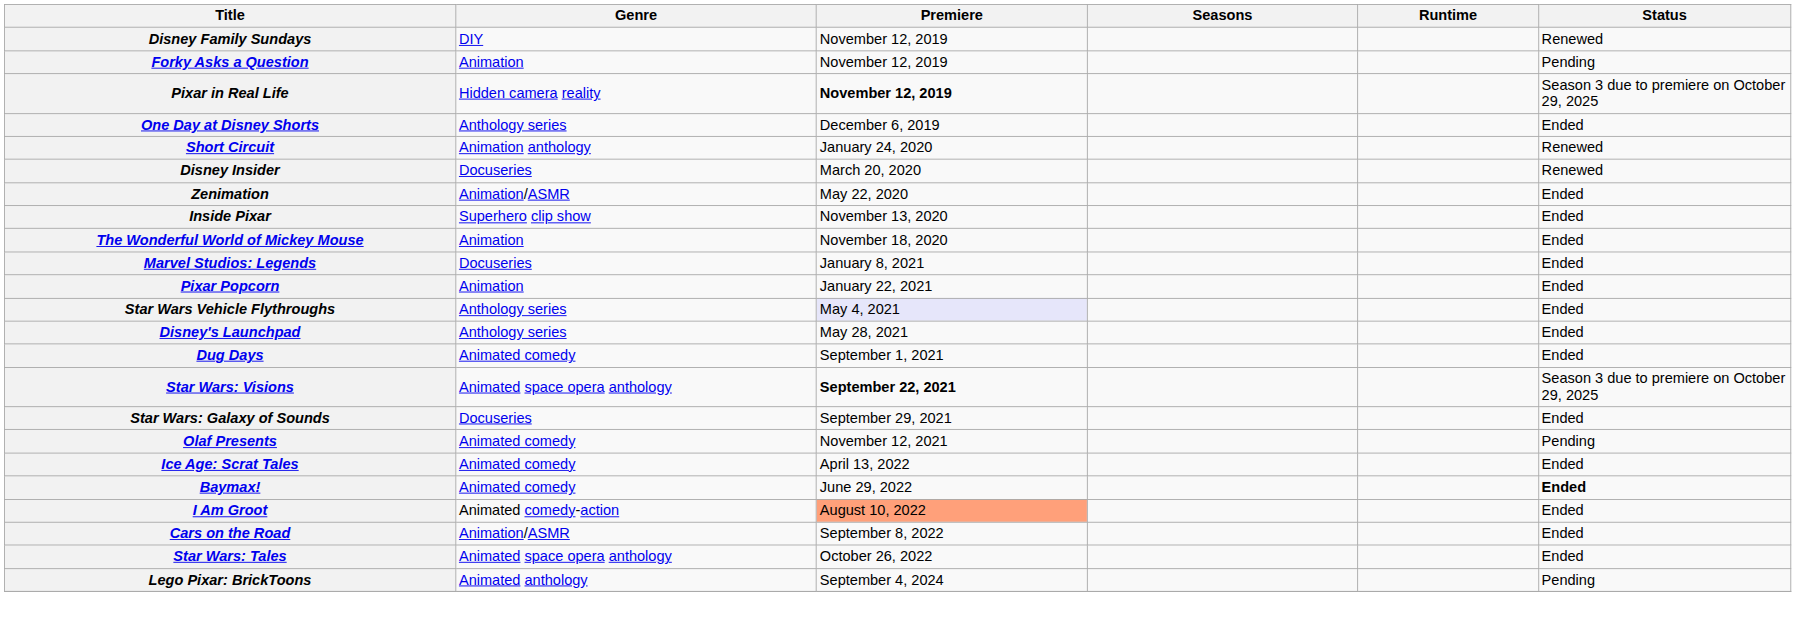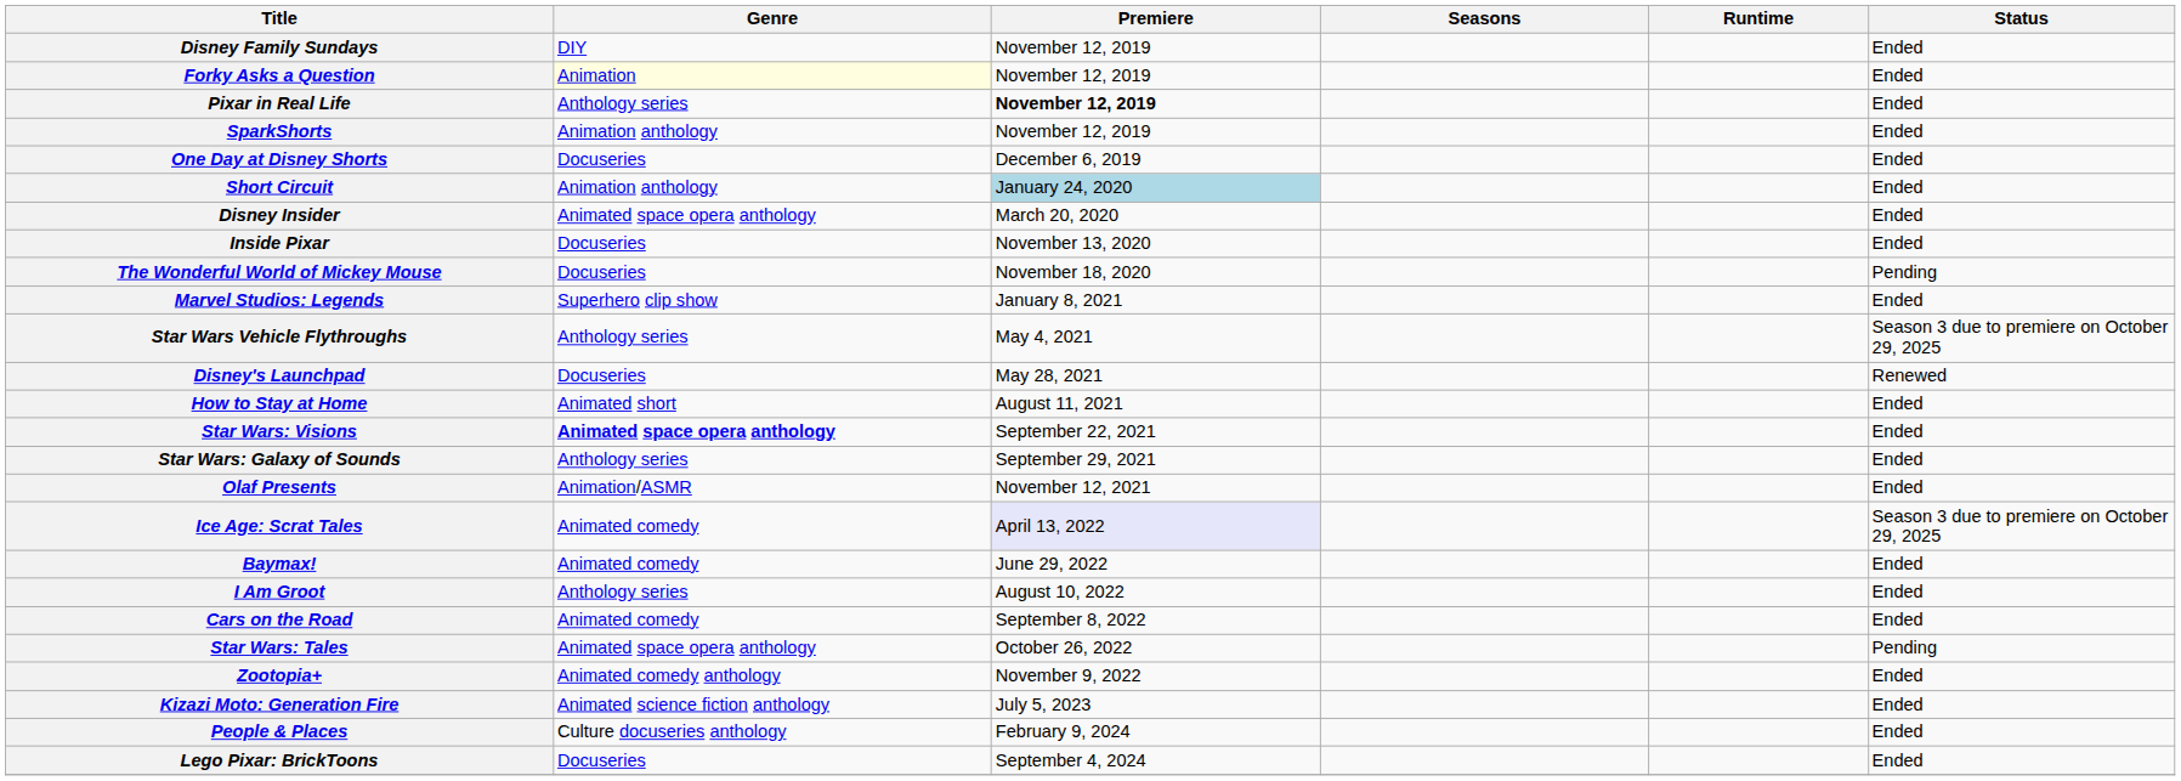Disney Family Sundays | Status: Renewed -> Ended
Forky Asks a Question | Genre: no background -> lightyellow background
Forky Asks a Question | Status: Pending -> Ended
Pixar in Real Life | Genre: Hidden camera reality -> Anthology series
Pixar in Real Life | Status: Season 3 due to premiere on October 29, 2025 -> Ended
+ row: SparkShorts | Animation anthology | November 12, 2019 | Ended
One Day at Disney Shorts | Genre: Anthology series -> Docuseries
Short Circuit | Premiere: no background -> lightblue background
Short Circuit | Status: Renewed -> Ended
Disney Insider | Genre: Docuseries -> Animated space opera anthology
Disney Insider | Status: Renewed -> Ended
- row: Zenimation | Animation/ASMR | May 22, 2020 | Ended
Inside Pixar | Genre: Superhero clip show -> Docuseries
The Wonderful World of Mickey Mouse | Genre: Animation -> Docuseries
The Wonderful World of Mickey Mouse | Status: Ended -> Pending
Marvel Studios: Legends | Genre: Docuseries -> Superhero clip show
- row: Pixar Popcorn | Animation | January 22, 2021 | Ended
Star Wars Vehicle Flythroughs | Premiere: lavender background -> no background
Star Wars Vehicle Flythroughs | Status: Ended -> Season 3 due to premiere on October 29, 2025
Disney's Launchpad | Genre: Anthology series -> Docuseries
Disney's Launchpad | Status: Ended -> Renewed
+ row: How to Stay at Home | Animated short | August 11, 2021 | Ended
- row: Dug Days | Animated comedy | September 1, 2021 | Ended
Star Wars: Visions | Genre: normal -> bold
Star Wars: Visions | Premiere: bold -> normal
Star Wars: Visions | Status: Season 3 due to premiere on October 29, 2025 -> Ended
Star Wars: Galaxy of Sounds | Genre: Docuseries -> Anthology series
Olaf Presents | Genre: Animated comedy -> Animation/ASMR
Olaf Presents | Status: Pending -> Ended
Ice Age: Scrat Tales | Premiere: no background -> lavender background
Ice Age: Scrat Tales | Status: Ended -> Season 3 due to premiere on October 29, 2025
Baymax! | Status: bold -> normal
I Am Groot | Genre: Animated comedy-action -> Anthology series
I Am Groot | Premiere: lightsalmon background -> no background
Cars on the Road | Genre: Animation/ASMR -> Animated comedy
Star Wars: Tales | Status: Ended -> Pending
+ row: Zootopia+ | Animated comedy anthology | November 9, 2022 | Ended
+ row: Kizazi Moto: Generation Fire | Animated science fiction anthology | July 5, 2023 | Ended
+ row: People & Places | Culture docuseries anthology | February 9, 2024 | Ended
Lego Pixar: BrickToons | Genre: Animated anthology -> Docuseries
Lego Pixar: BrickToons | Status: Pending -> Ended
